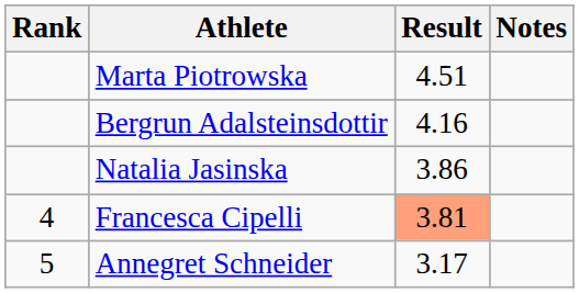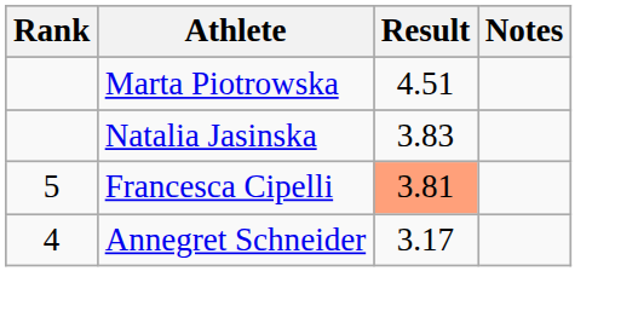- row: Bergrun Adalsteinsdottir | 4.16
Natalia Jasinska | Result: 3.86 -> 3.83
Francesca Cipelli | Rank: 4 -> 5
Annegret Schneider | Rank: 5 -> 4
